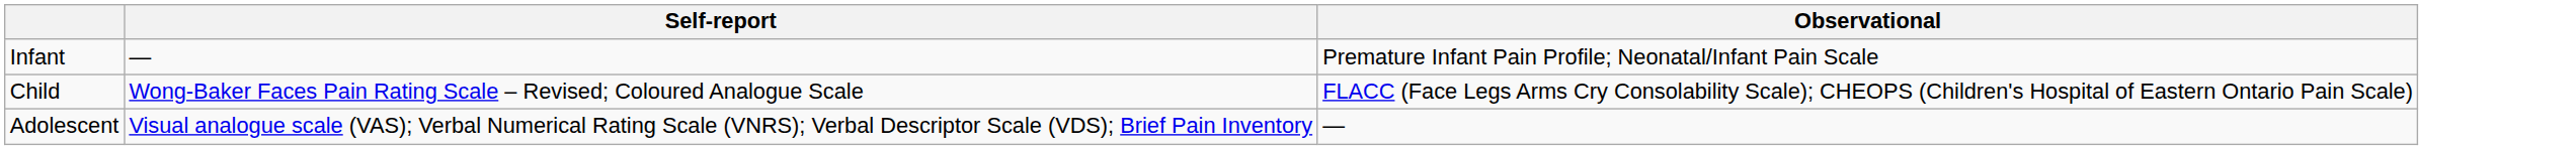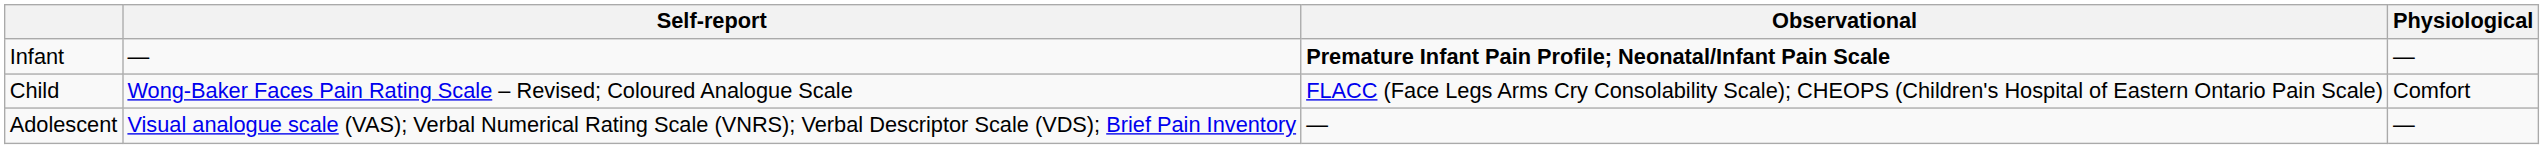+ column: Physiological | — | Comfort | —
Infant | Observational: normal -> bold
